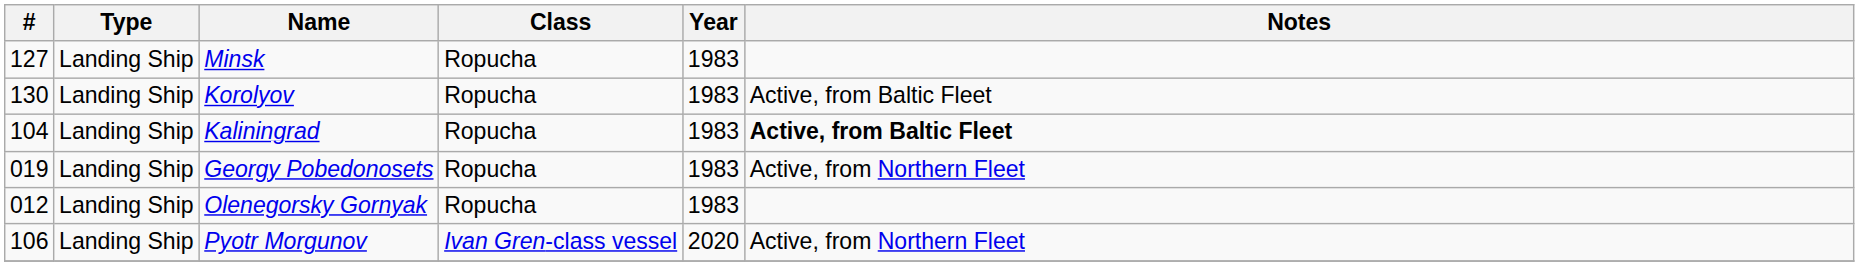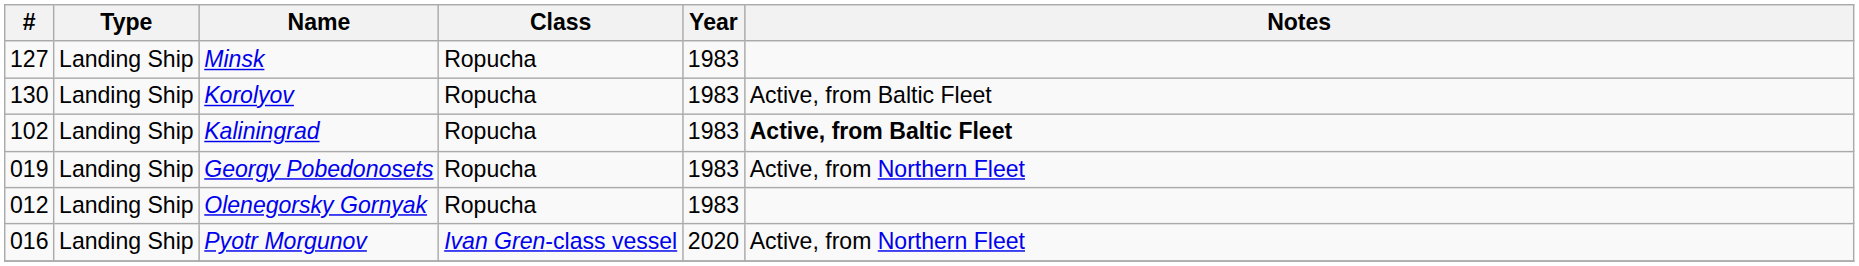Kaliningrad | #: 104 -> 102
Pyotr Morgunov | #: 106 -> 016
